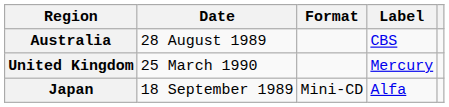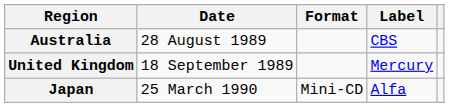United Kingdom | Date: 25 March 1990 -> 18 September 1989
Japan | Date: 18 September 1989 -> 25 March 1990
